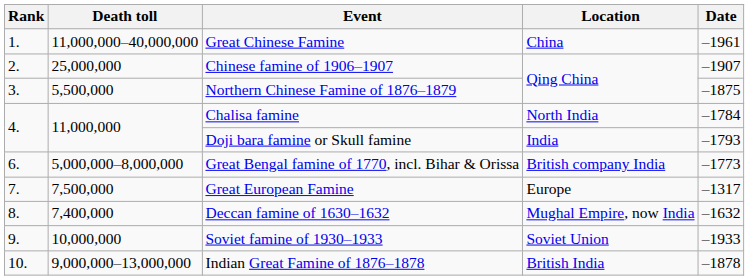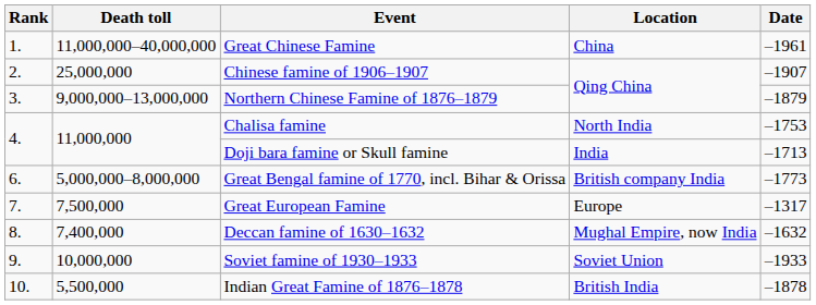Northern Chinese Famine of 1876–1879 | Death toll: 5,500,000 -> 9,000,000–13,000,000
Northern Chinese Famine of 1876–1879 | Date: –1875 -> –1879
Chalisa famine | Date: –1784 -> –1753
Doji bara famine or Skull famine | Date: –1793 -> –1713
Indian Great Famine of 1876–1878 | Death toll: 9,000,000–13,000,000 -> 5,500,000
